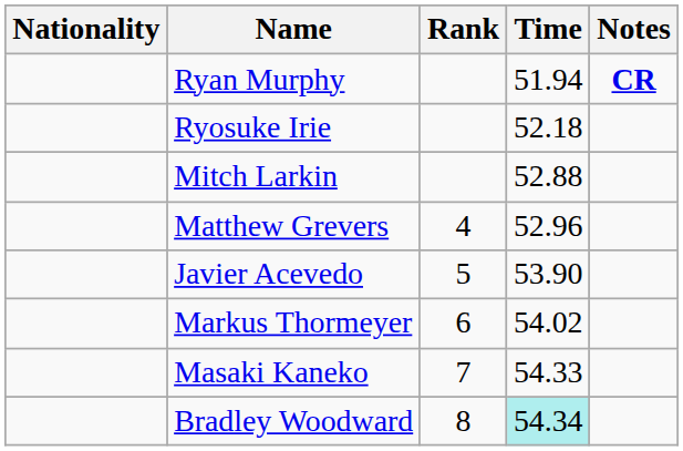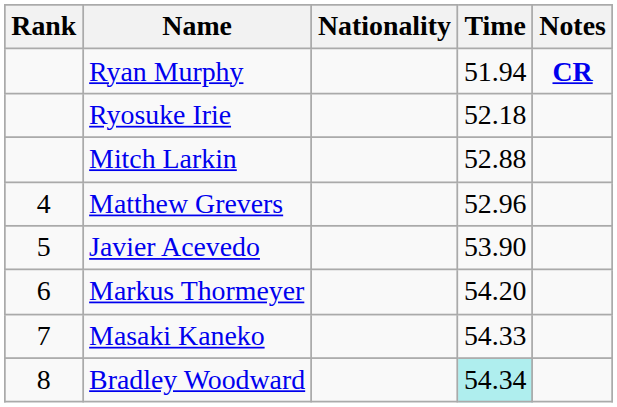columns swapped: Rank <-> Nationality
Markus Thormeyer | Time: 54.02 -> 54.20
